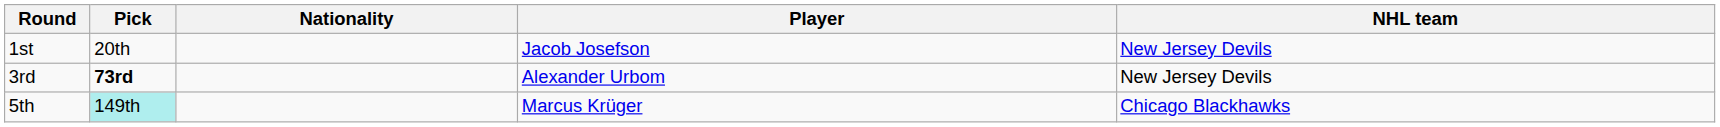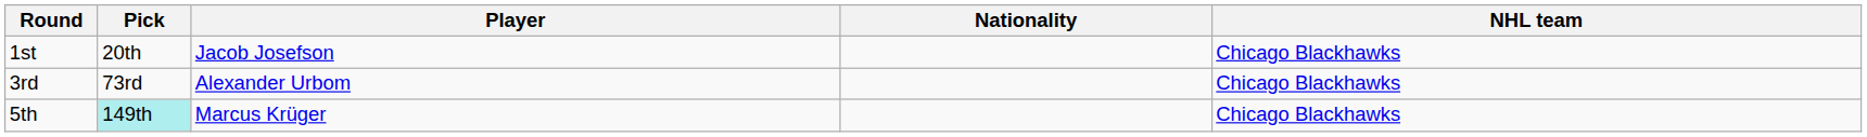columns swapped: Player <-> Nationality
1st | NHL team: New Jersey Devils -> Chicago Blackhawks
3rd | Pick: bold -> normal
3rd | NHL team: New Jersey Devils -> Chicago Blackhawks
